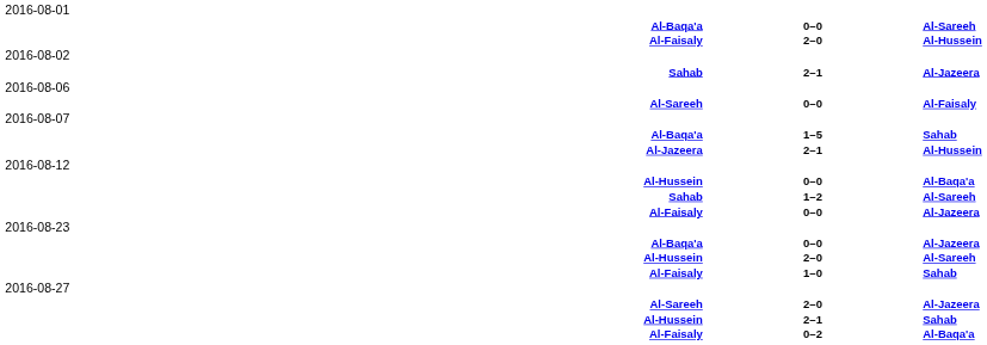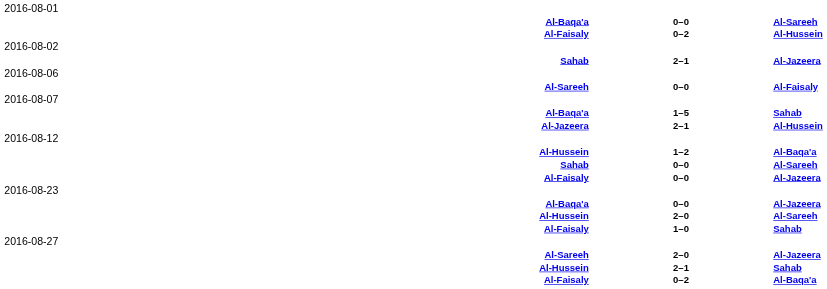Al-Faisaly / Al-Hussein | column 2: 2–0 -> 0–2
Al-Hussein / Al-Baqa'a | column 2: 0–0 -> 1–2
Sahab / Al-Sareeh | column 2: 1–2 -> 0–0
